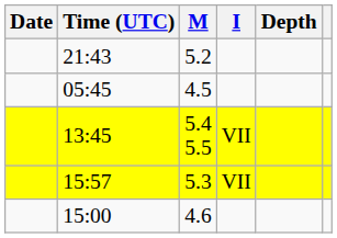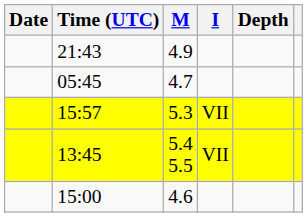21:43 | M: 5.2 -> 4.9
05:45 | M: 4.5 -> 4.7
rows swapped: 15:57 <-> 13:45
